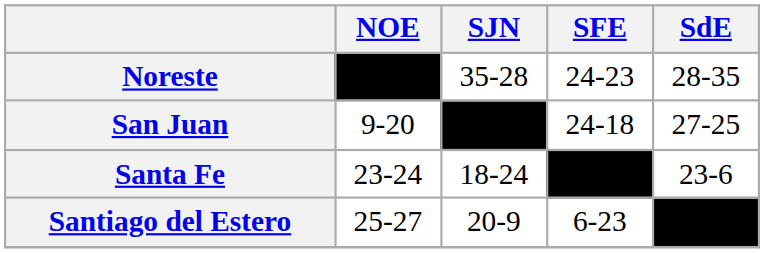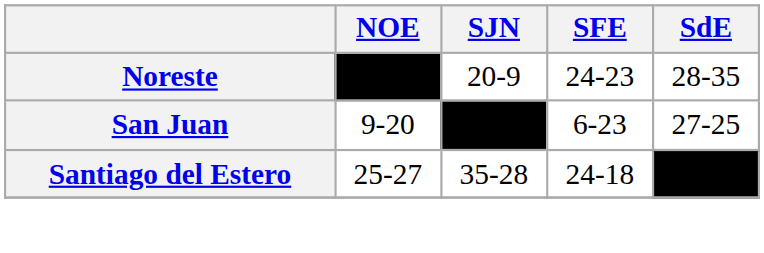Noreste | SJN: 35-28 -> 20-9
San Juan | SFE: 24-18 -> 6-23
- row: Santa Fe | 23-24 | 18-24 | –––– | 23-6
Santiago del Estero | SJN: 20-9 -> 35-28
Santiago del Estero | SFE: 6-23 -> 24-18
